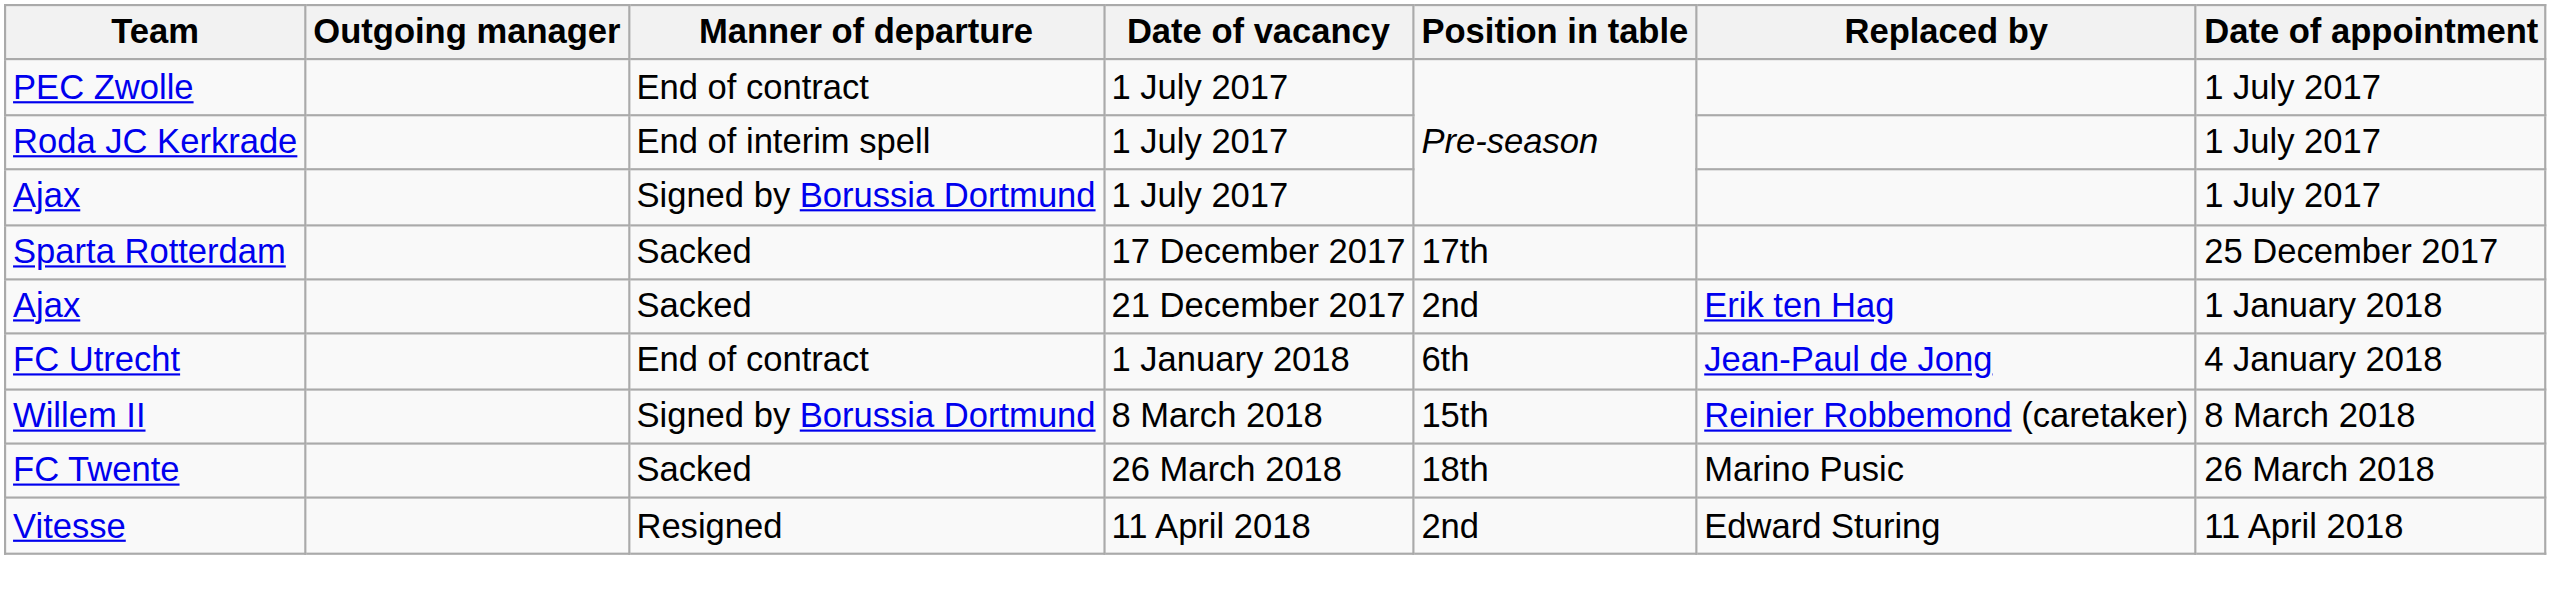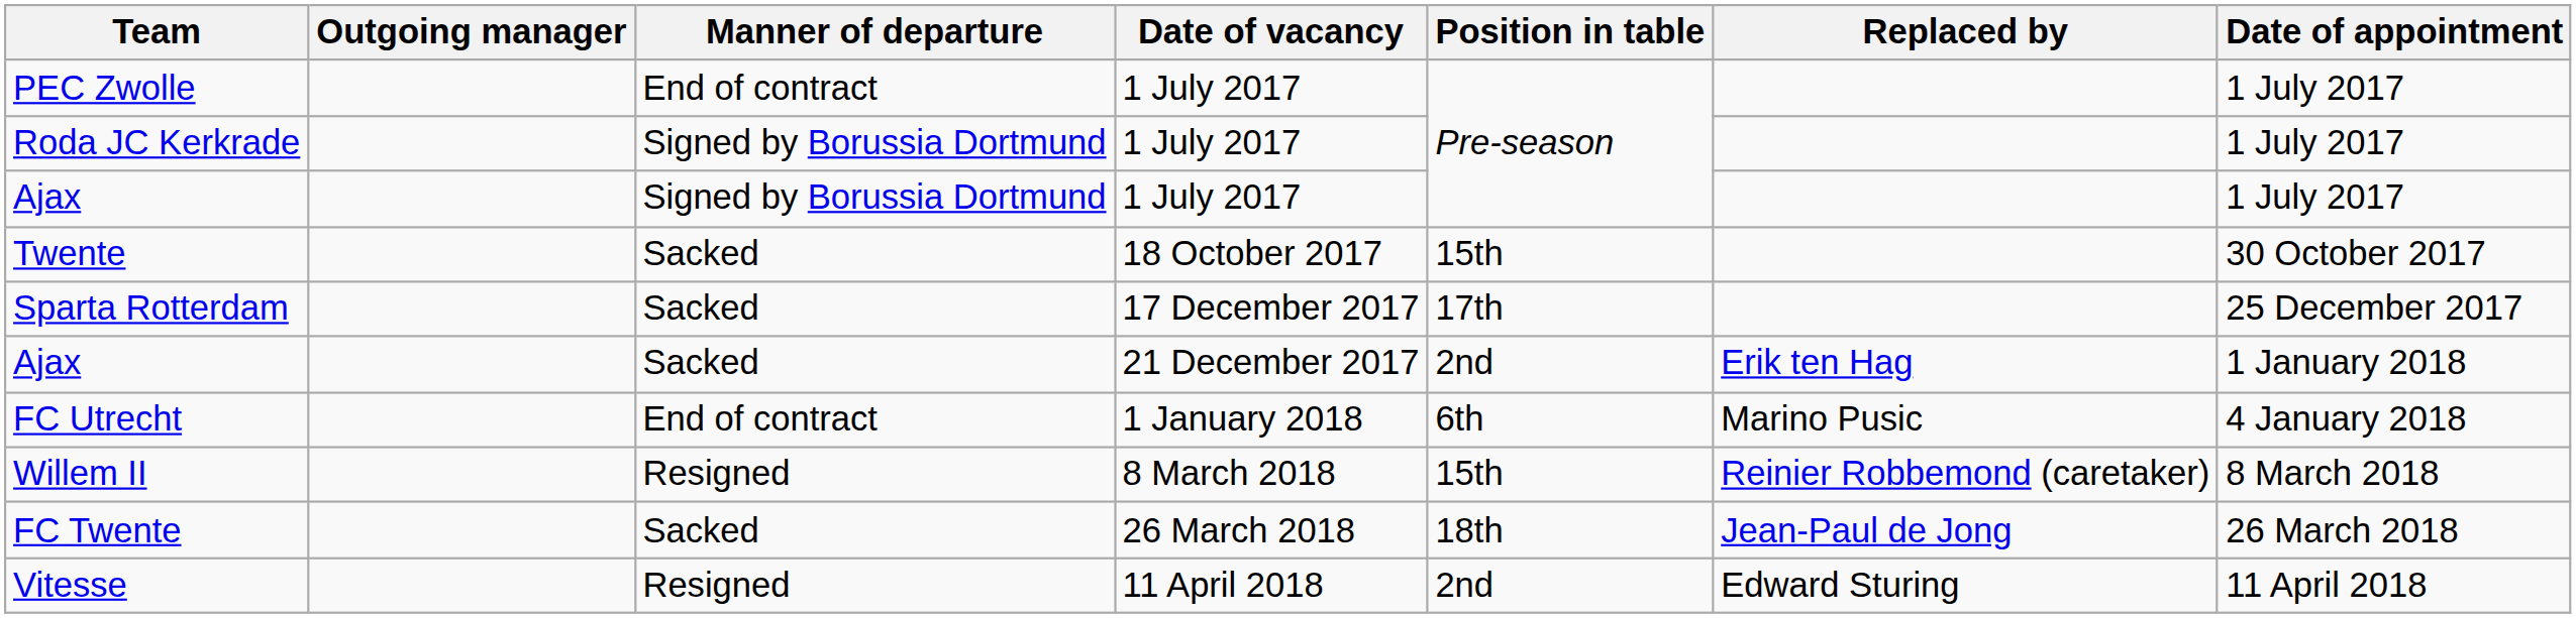Roda JC Kerkrade | Manner of departure: End of interim spell -> Signed by Borussia Dortmund
+ row: Twente | Sacked | 18 October 2017 | 15th | 30 October 2017
FC Utrecht | Replaced by: Jean-Paul de Jong -> Marino Pusic
Willem II | Manner of departure: Signed by Borussia Dortmund -> Resigned
FC Twente | Replaced by: Marino Pusic -> Jean-Paul de Jong
